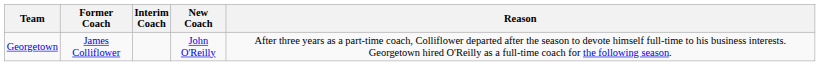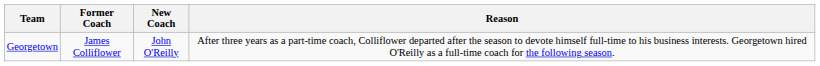- column: Interim Coach
